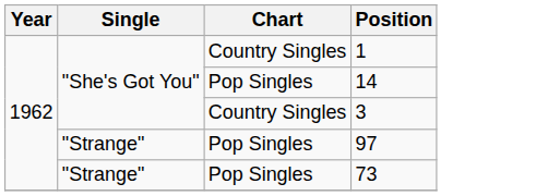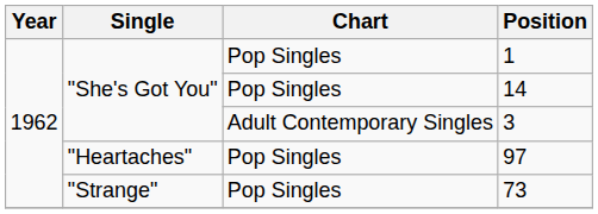1 | Chart: Country Singles -> Pop Singles
3 | Chart: Country Singles -> Adult Contemporary Singles
97 | Single: "Strange" -> "Heartaches"
